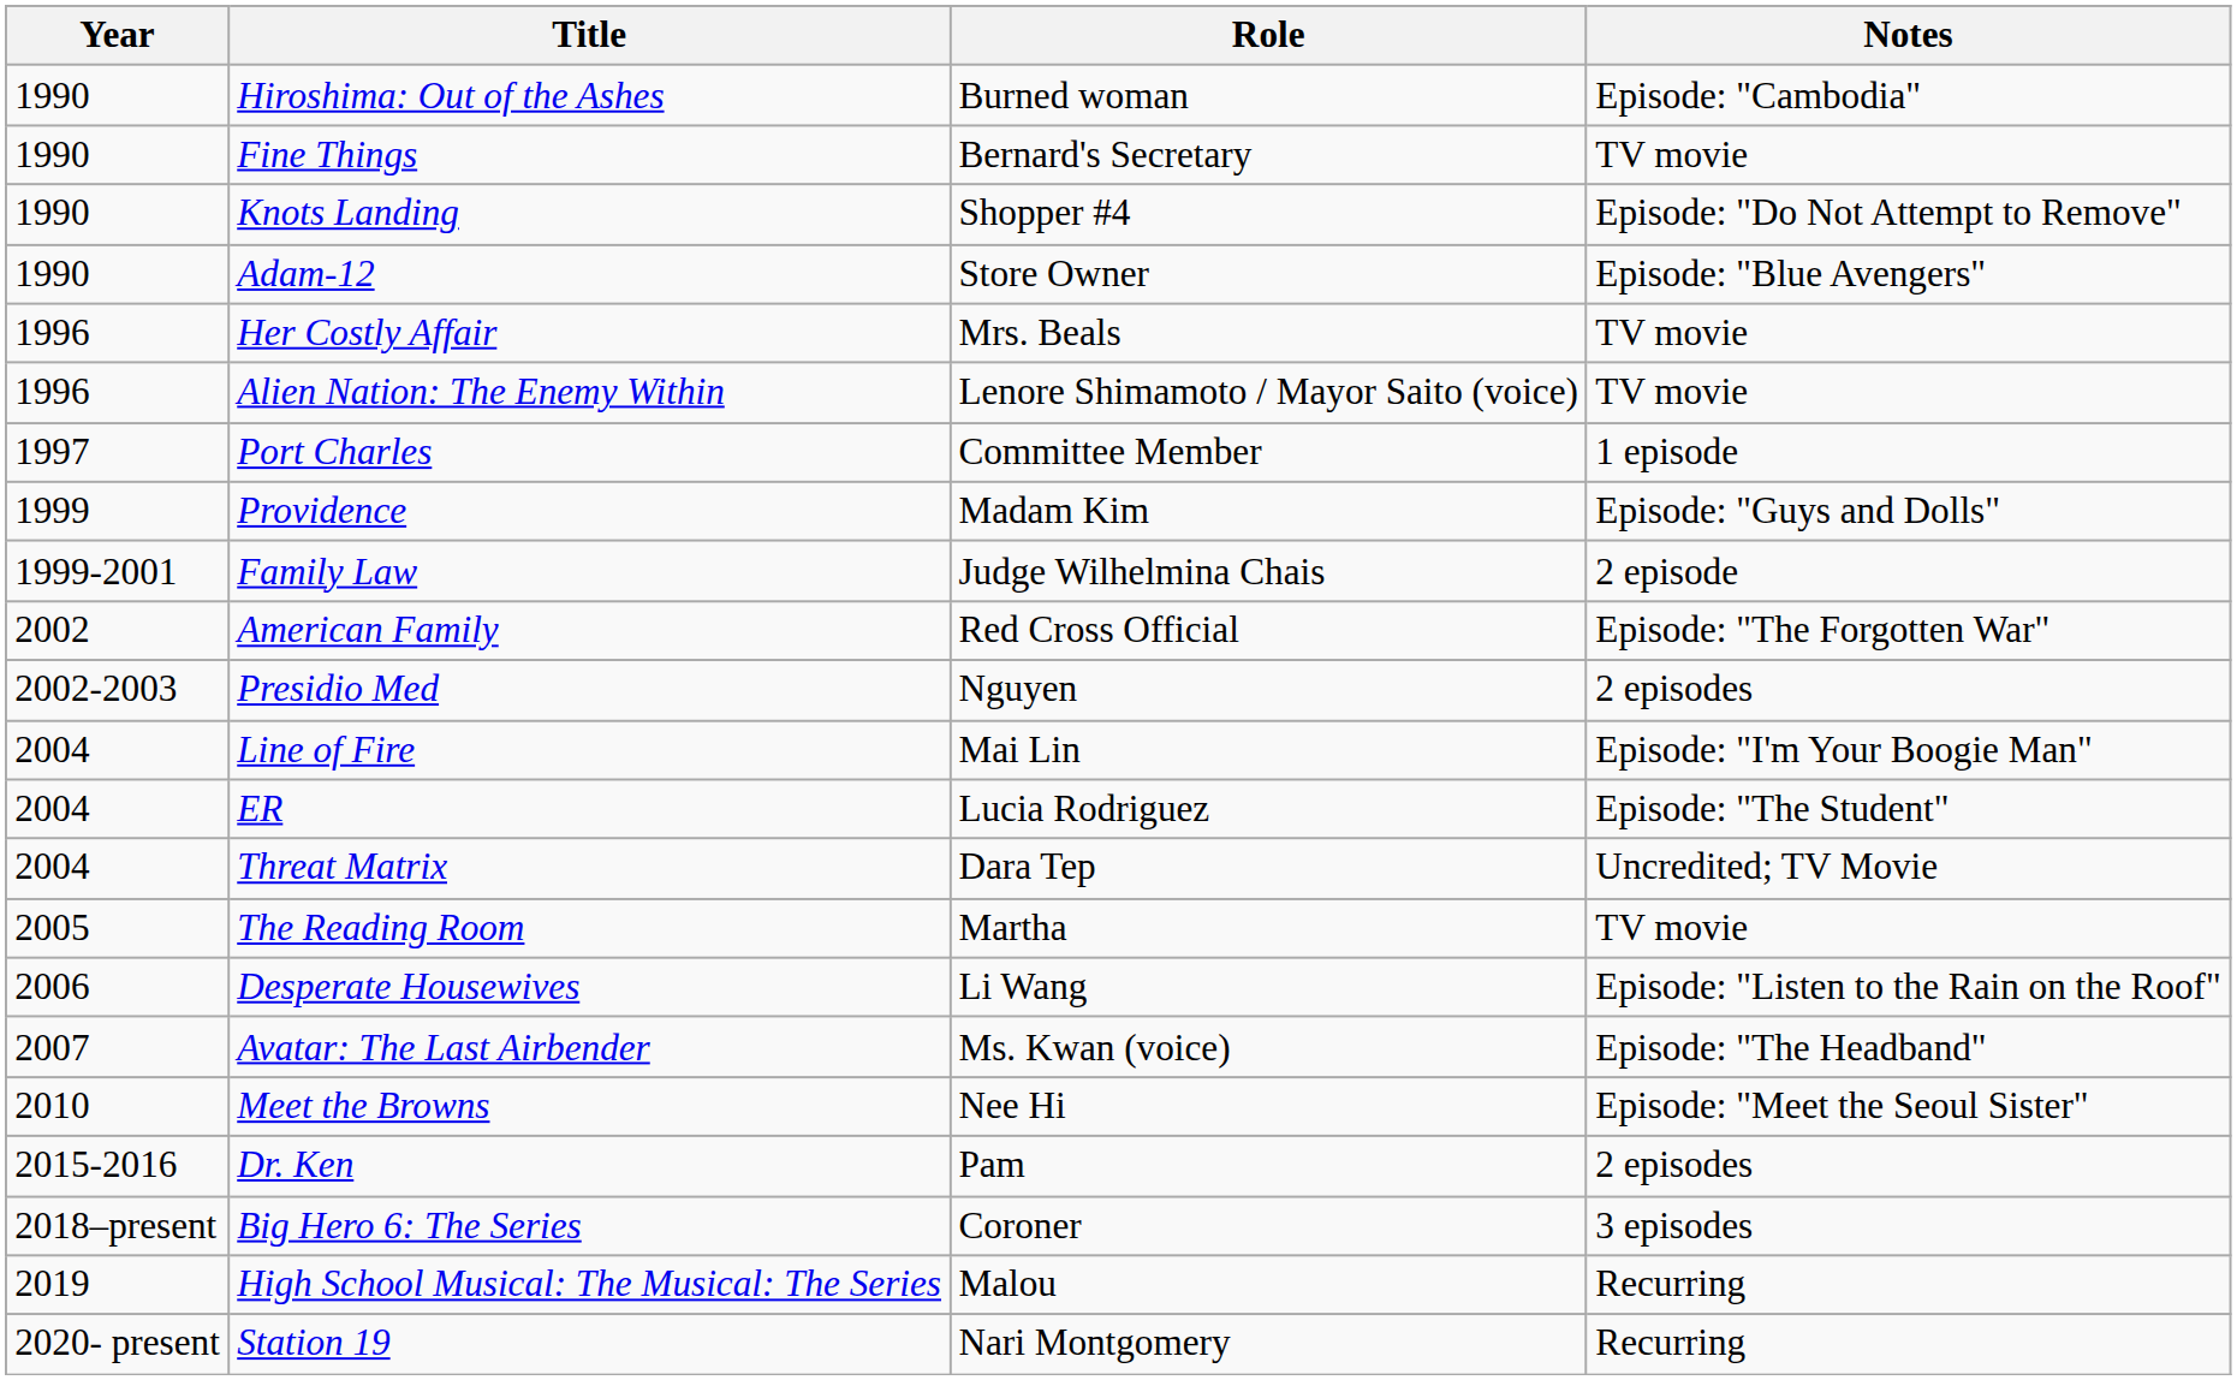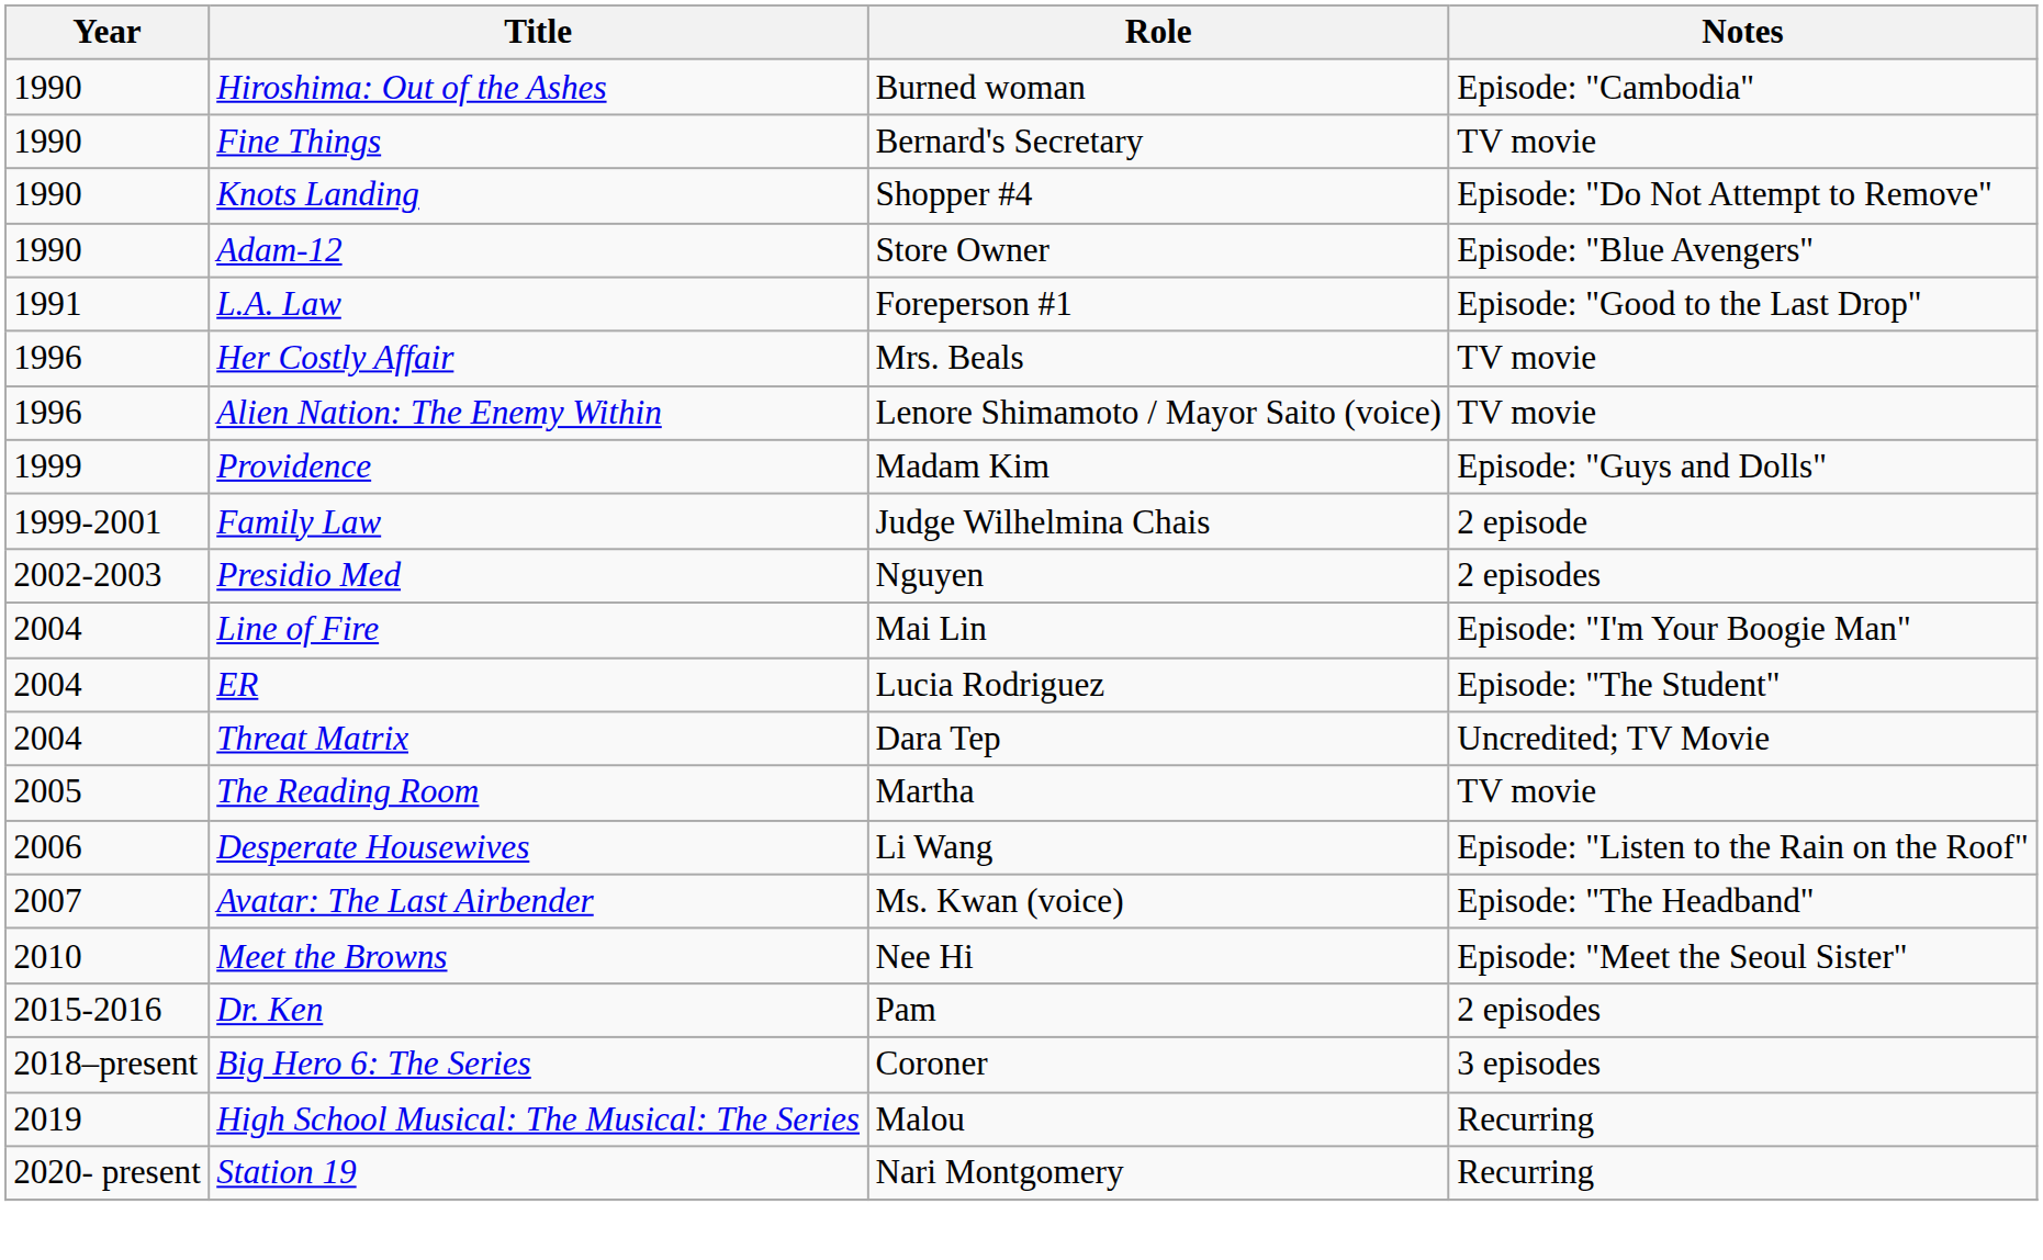+ row: 1991 | L.A. Law | Foreperson #1 | Episode: "Good to the Last Drop"
- row: 1997 | Port Charles | Committee Member | 1 episode
- row: 2002 | American Family | Red Cross Official | Episode: "The Forgotten War"
